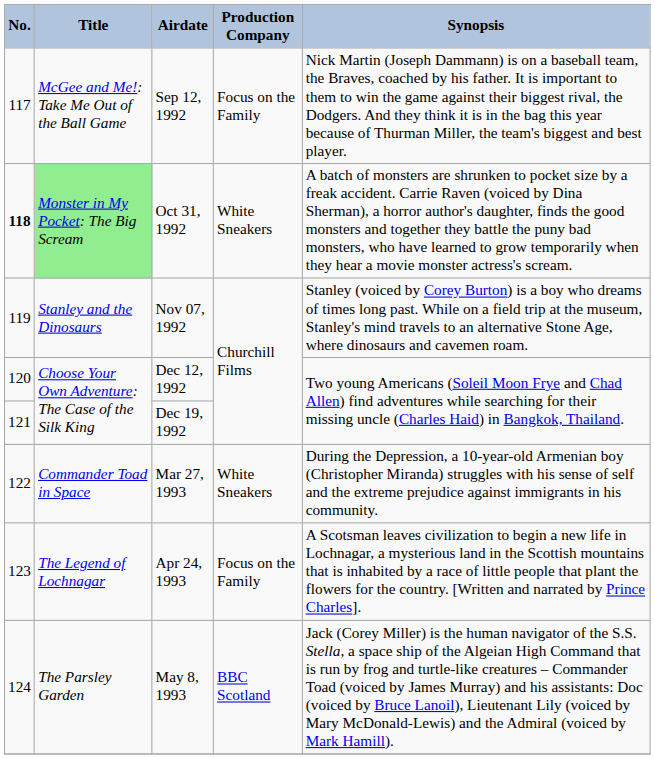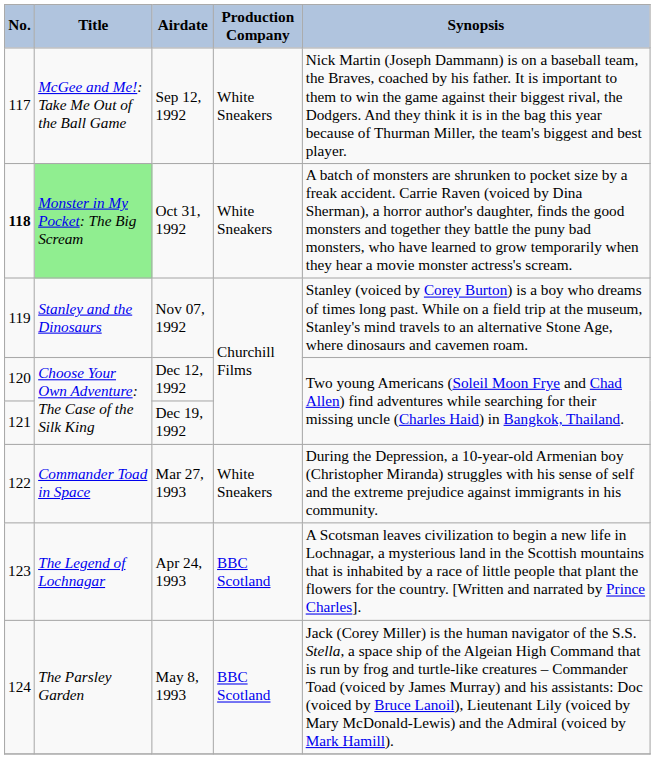Sep 12, 1992 | Production Company: Focus on the Family -> White Sneakers
Apr 24, 1993 | Production Company: Focus on the Family -> BBC Scotland
